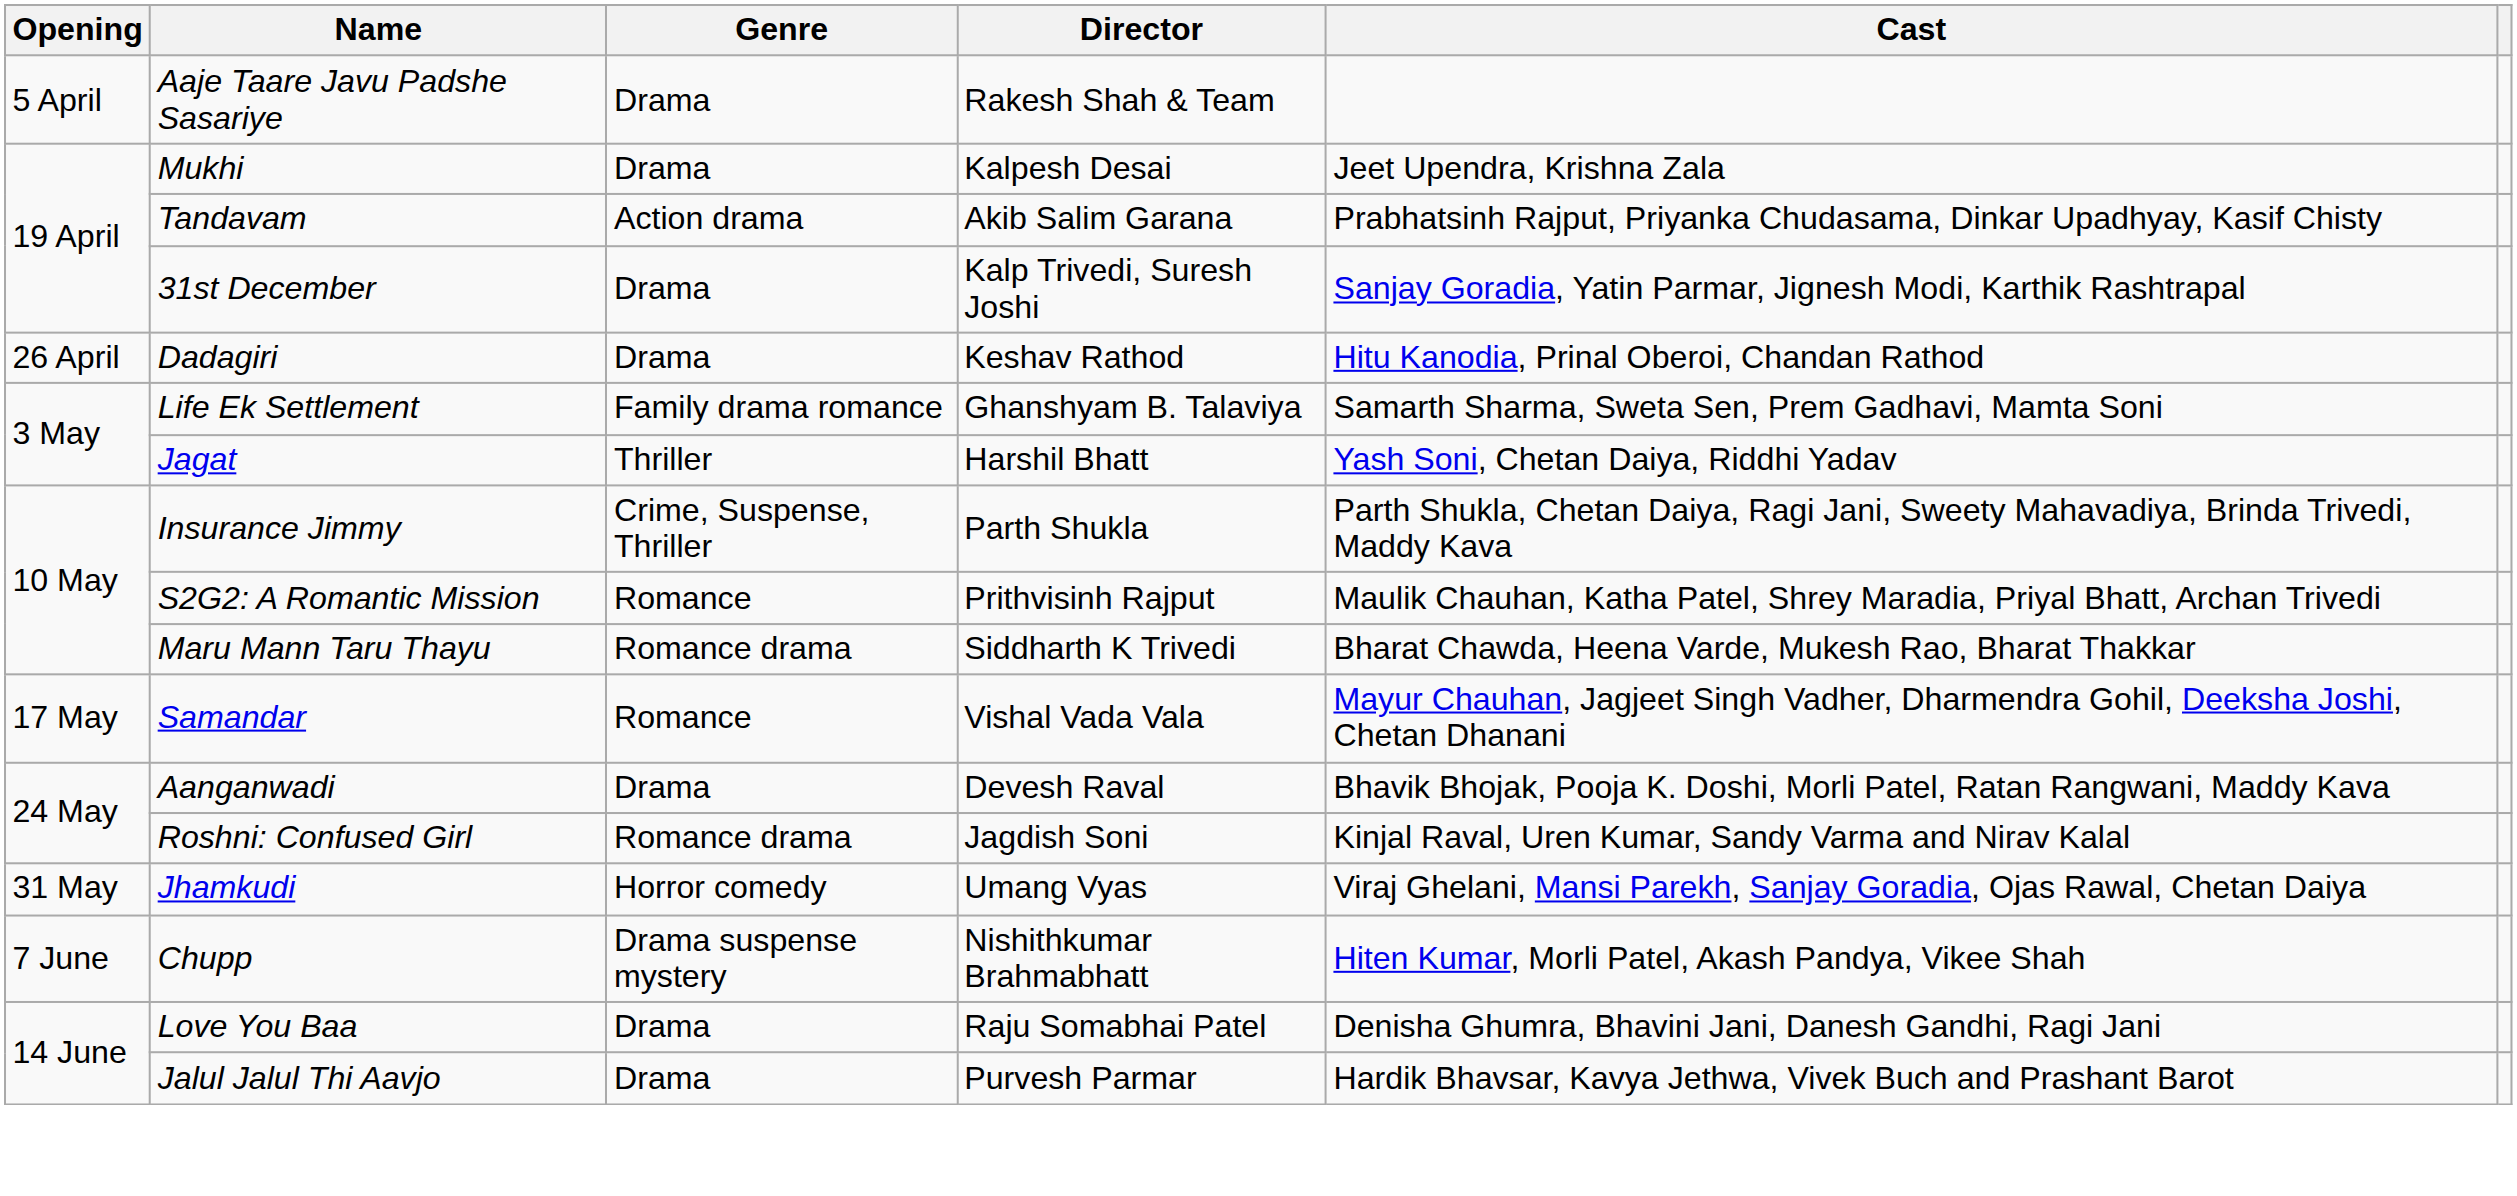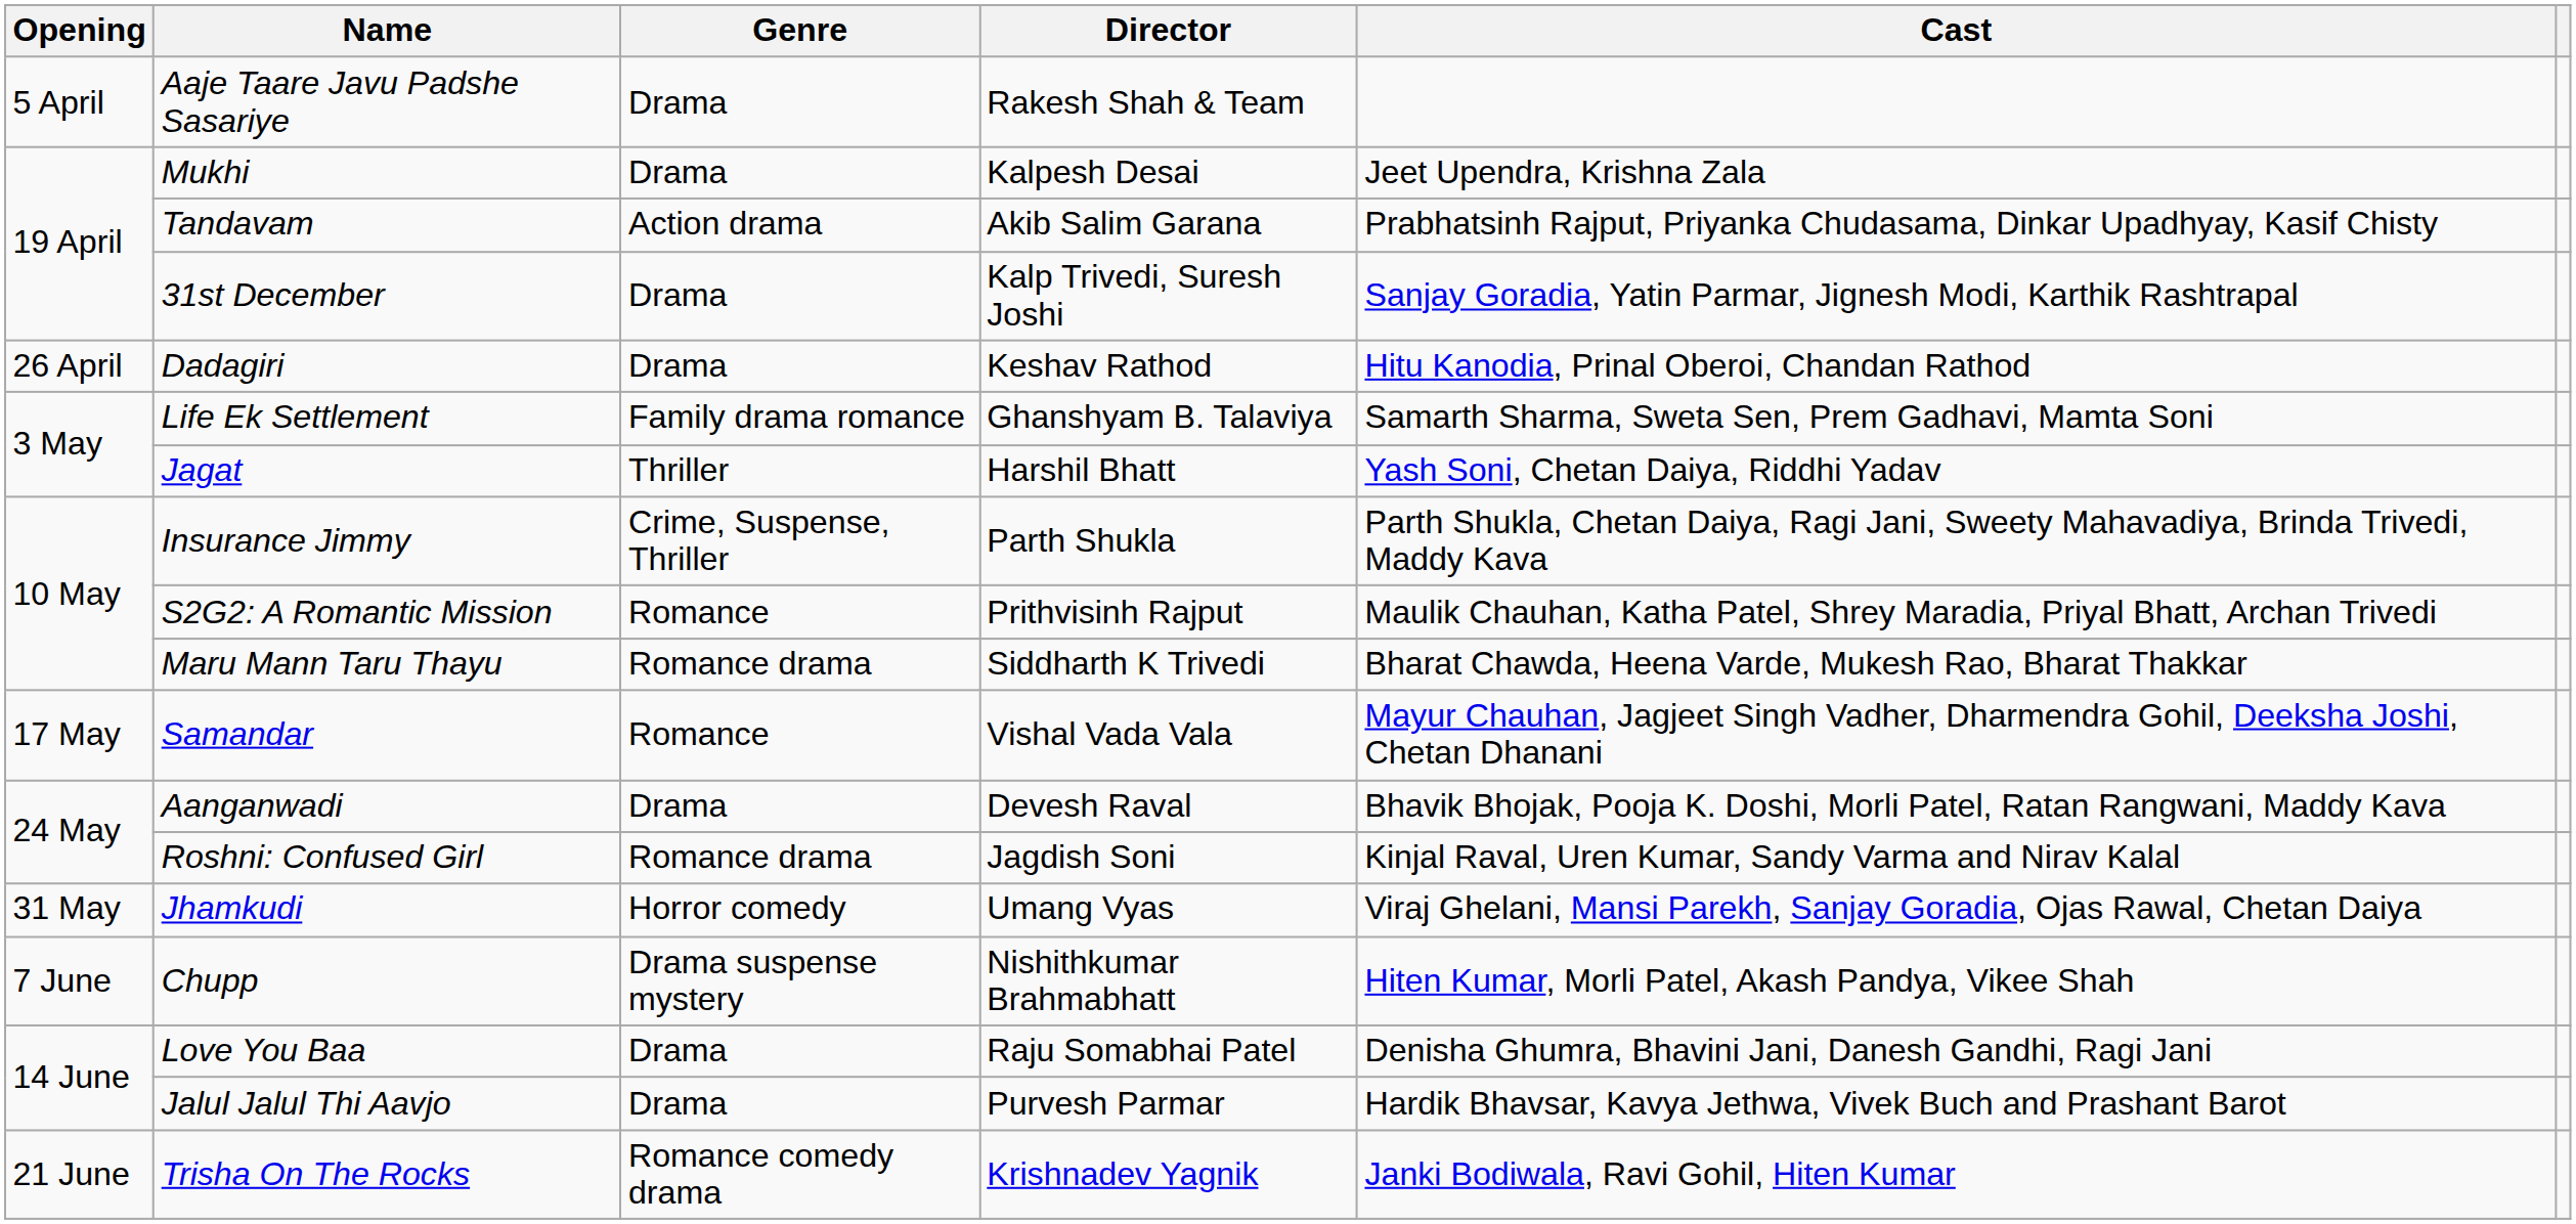+ row: 21 June | Trisha On The Rocks | Romance comedy drama | Krishnadev Yagnik | Janki Bodiwala, Ravi Gohil, Hiten Kumar
